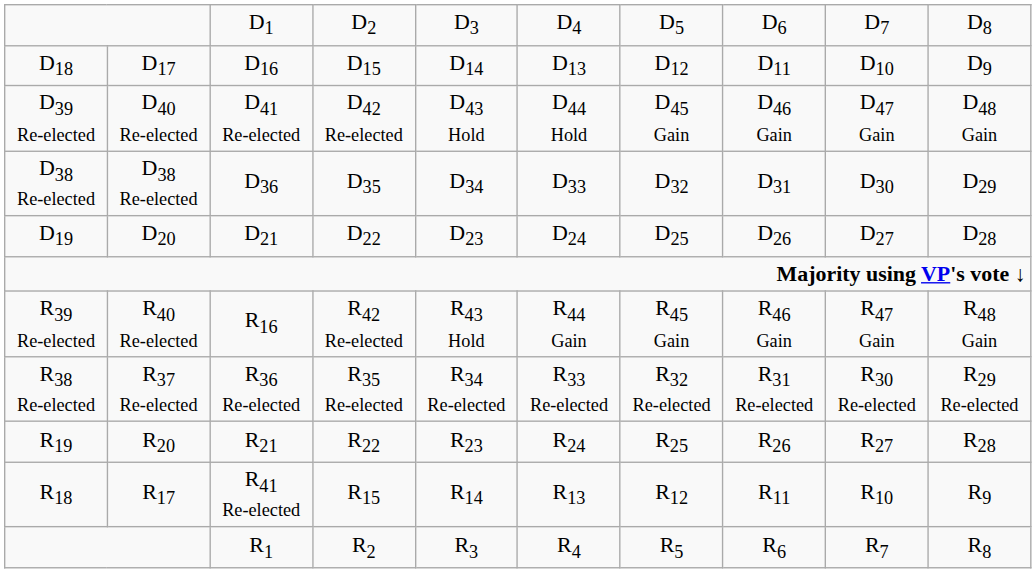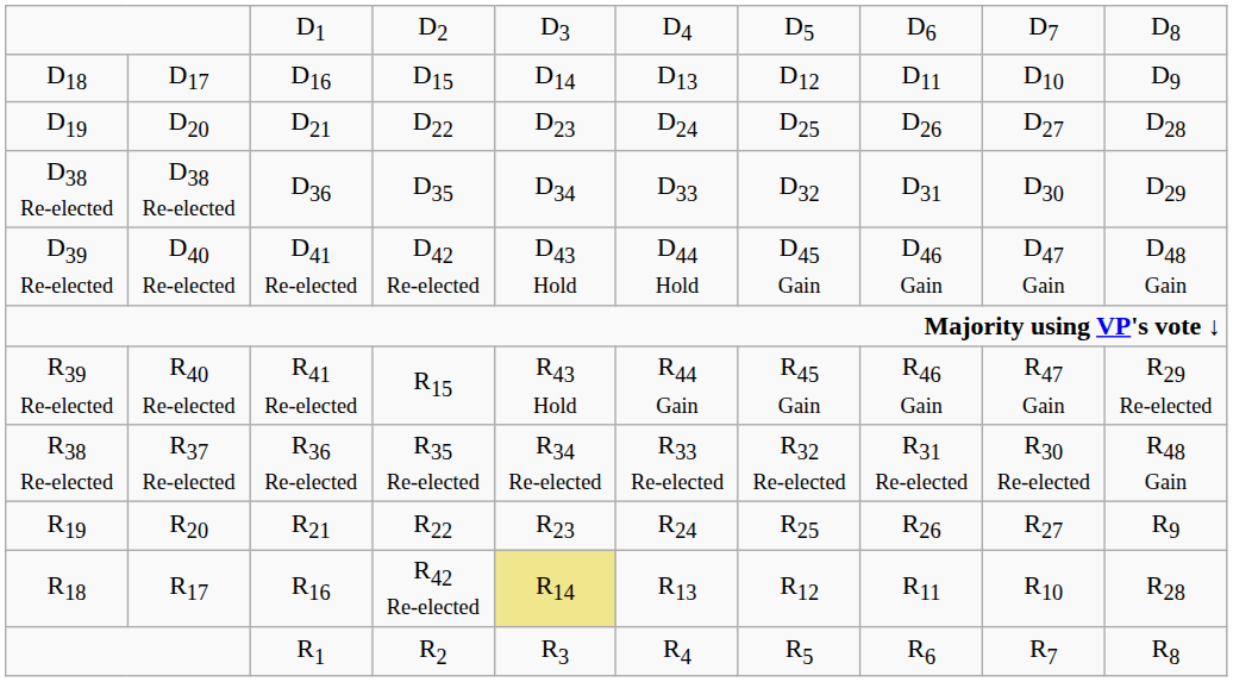rows swapped: D19 <-> D39 Re-elected
R39 Re-elected | column 3: R16 -> R41 Re-elected
R39 Re-elected | column 4: R42 Re-elected -> R15
R39 Re-elected | column 10: R48 Gain -> R29 Re-elected
R38 Re-elected | column 10: R29 Re-elected -> R48 Gain
R19 | column 10: R28 -> R9
R18 | column 3: R41 Re-elected -> R16
R18 | column 4: R15 -> R42 Re-elected
R18 | column 5: no background -> khaki background
R18 | column 10: R9 -> R28
